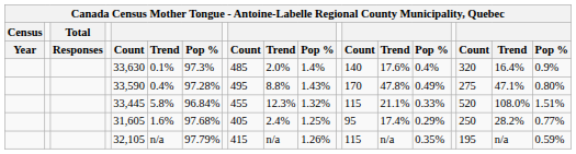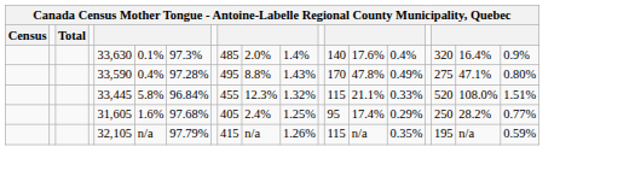- row: Year | Responses | Count | Trend | Pop % | Count | Trend | Pop % | Count | Trend | Pop % | Count | Trend | Pop %
